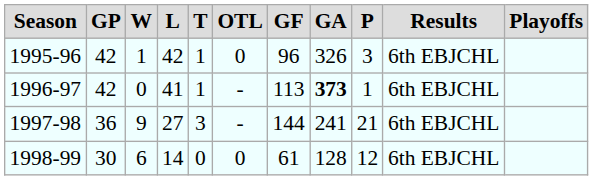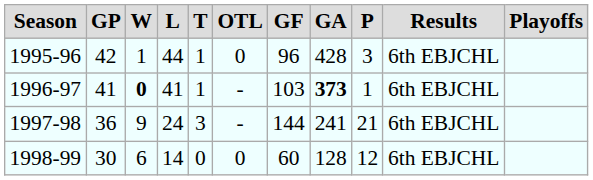1995-96 | L: 42 -> 44
1995-96 | GA: 326 -> 428
1996-97 | GP: 42 -> 41
1996-97 | W: normal -> bold
1996-97 | GF: 113 -> 103
1997-98 | L: 27 -> 24
1998-99 | GF: 61 -> 60
